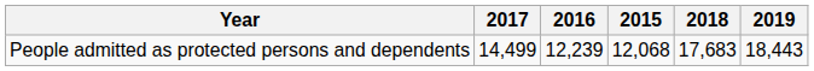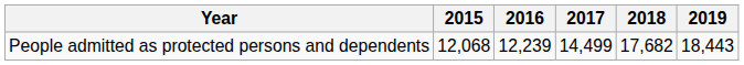columns swapped: 2015 <-> 2017
People admitted as protected persons and dependents | 2018: 17,683 -> 17,682
